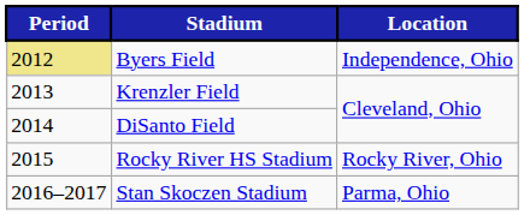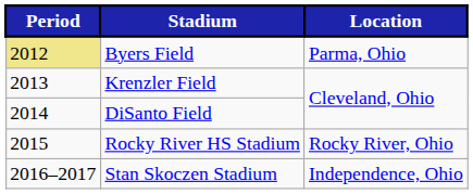Byers Field | Location: Independence, Ohio -> Parma, Ohio
Stan Skoczen Stadium | Location: Parma, Ohio -> Independence, Ohio
